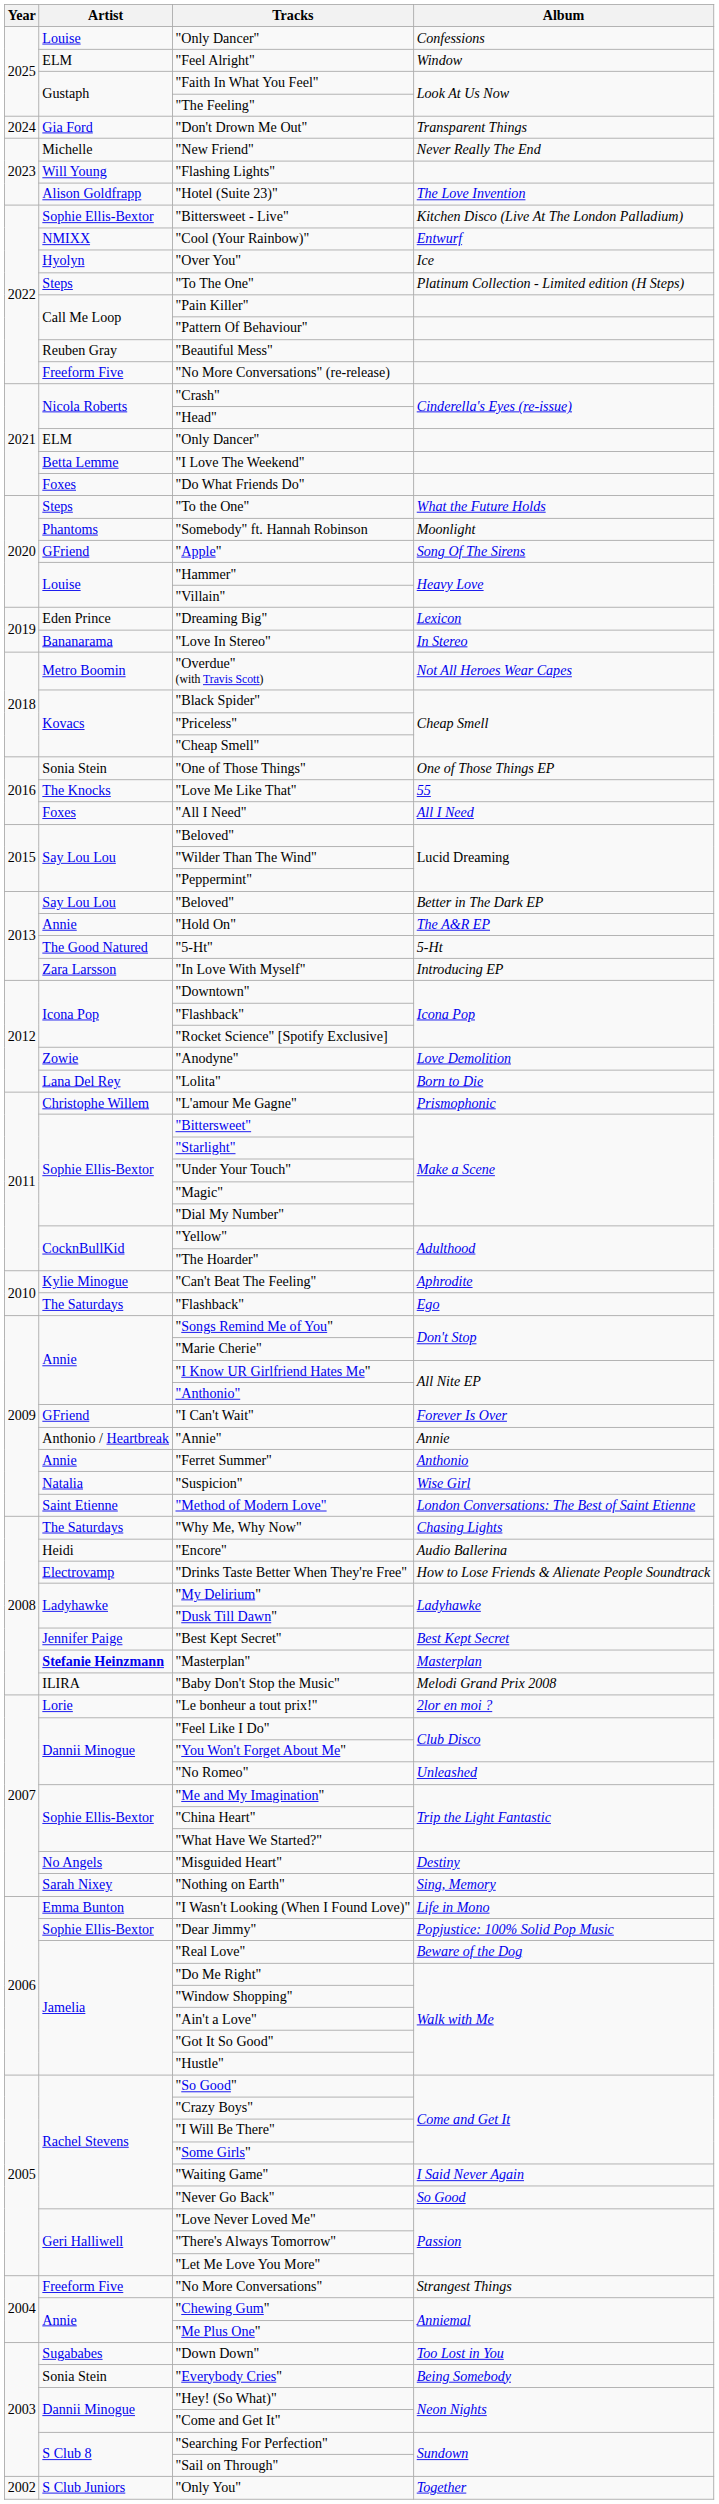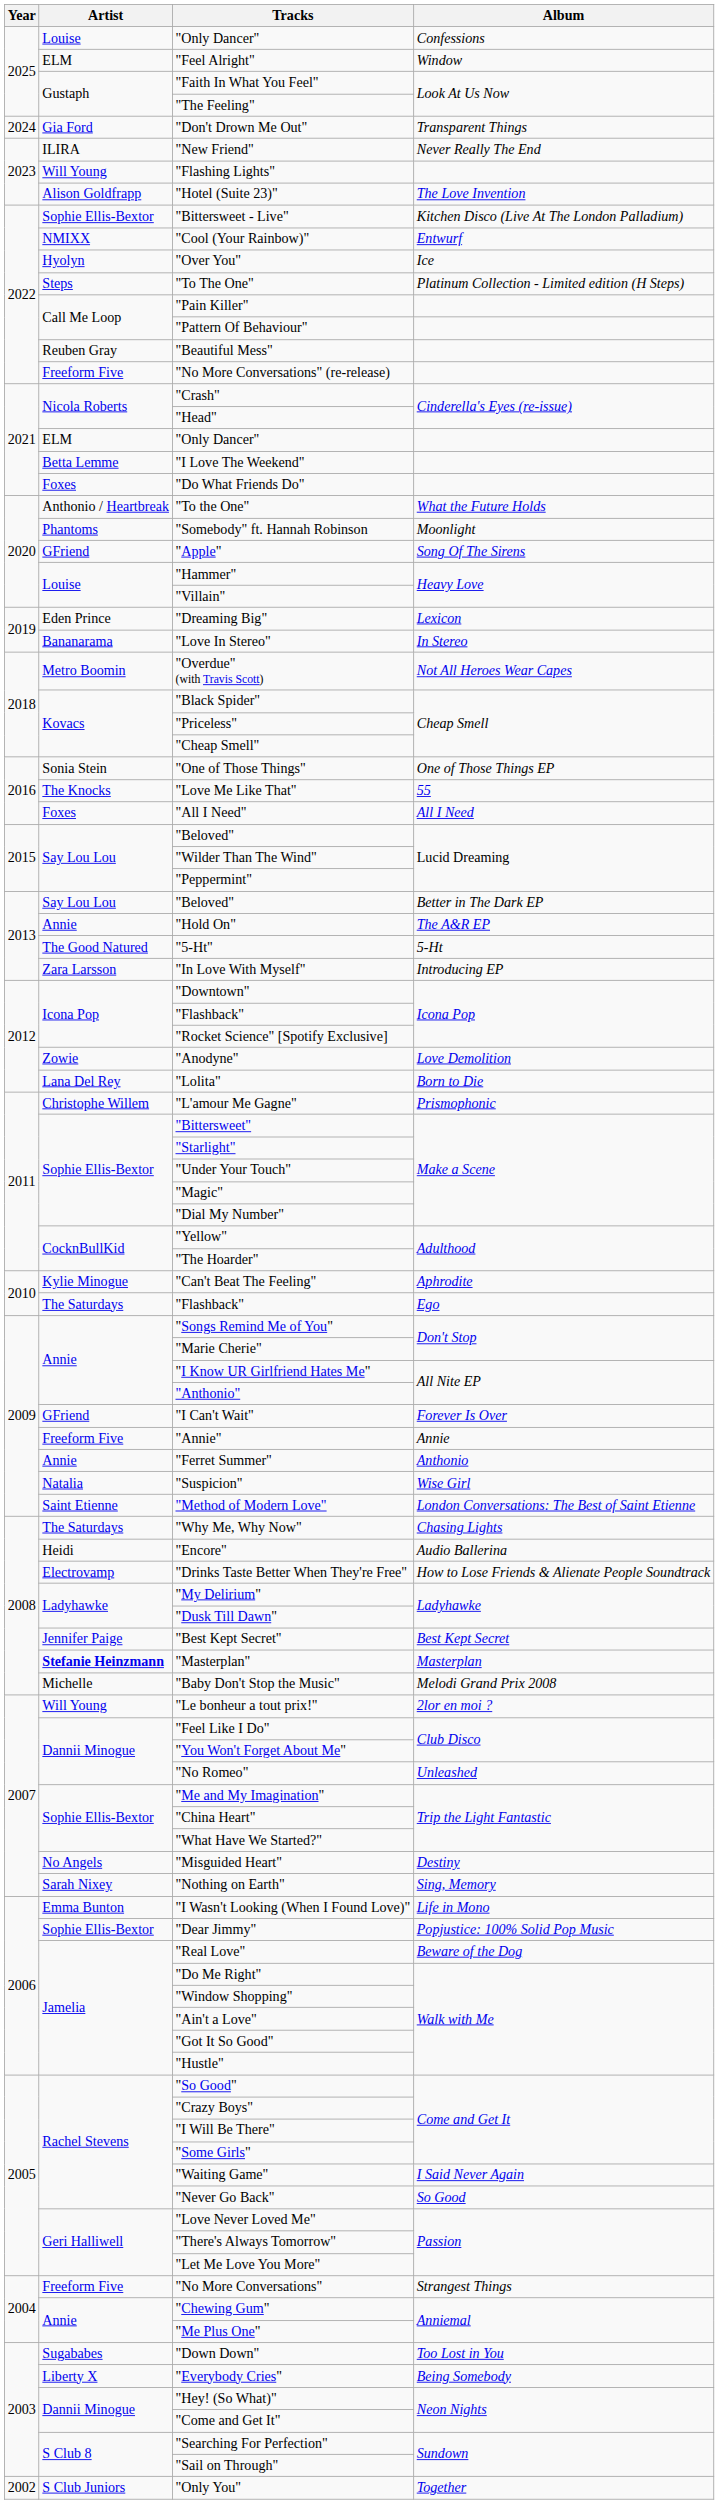"New Friend" | Artist: Michelle -> ILIRA
"To the One" | Artist: Steps -> Anthonio / Heartbreak
"Annie" | Artist: Anthonio / Heartbreak -> Freeform Five
"Baby Don't Stop the Music" | Artist: ILIRA -> Michelle
"Le bonheur a tout prix!" | Artist: Lorie -> Will Young
"Everybody Cries" | Artist: Sonia Stein -> Liberty X
